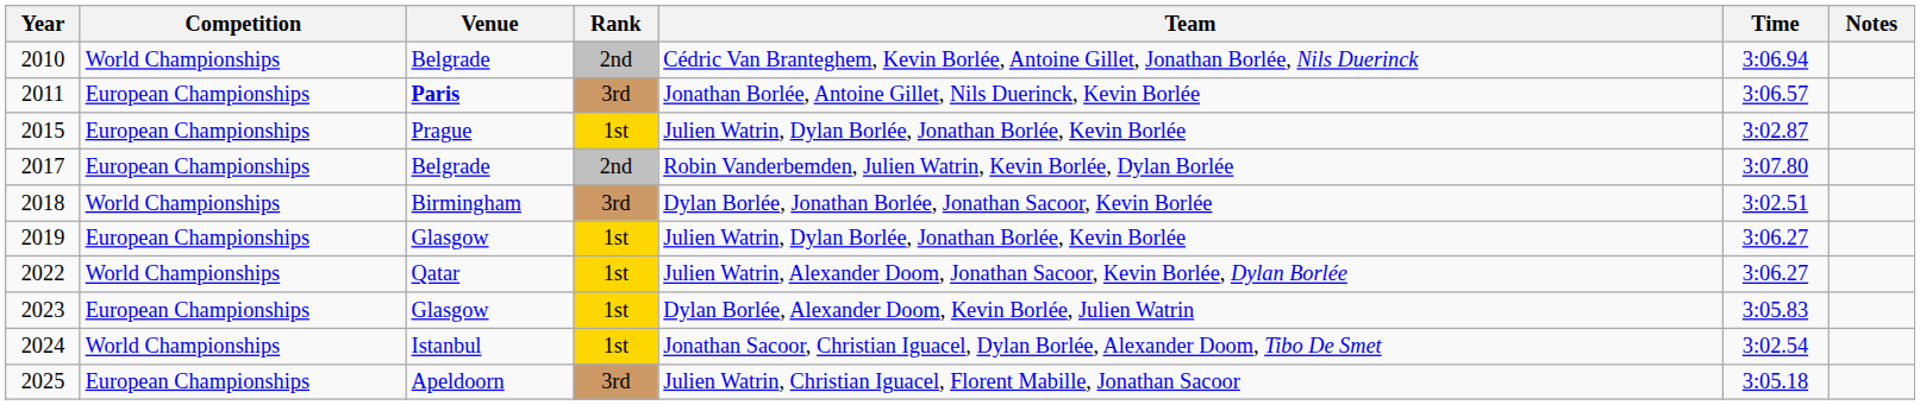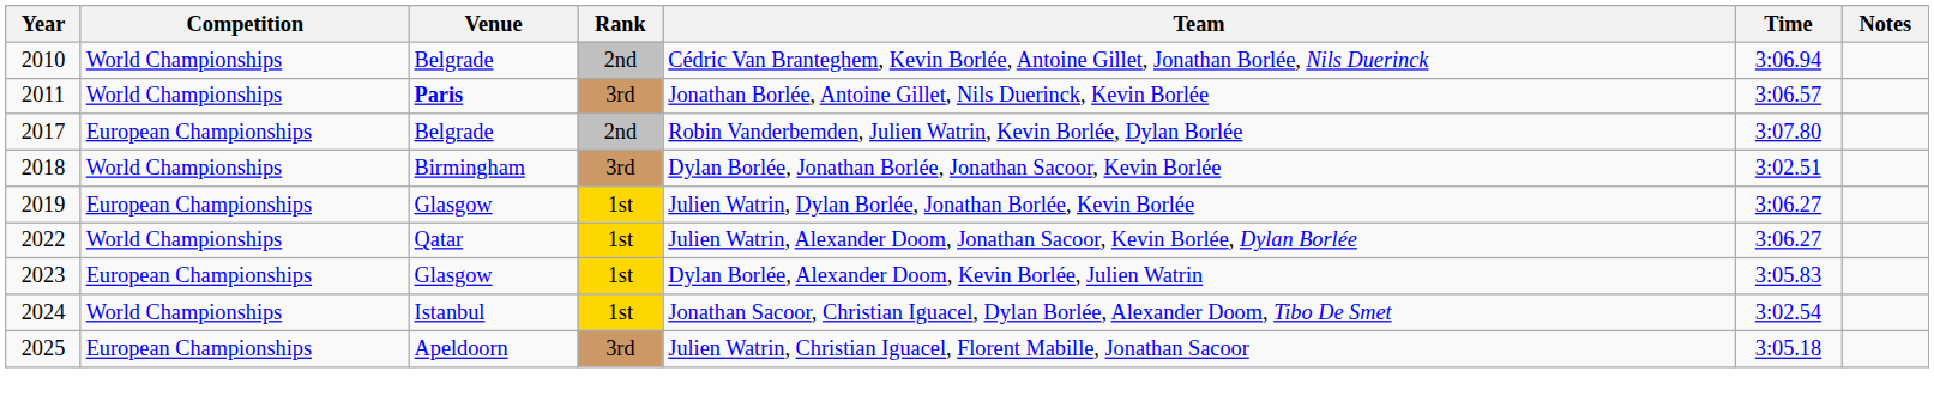2011 | Competition: European Championships -> World Championships
- row: 2015 | European Championships | Prague | 1st | Julien Watrin, Dylan Borlée, Jonathan Borlée, Kevin Borlée | 3:02.87
